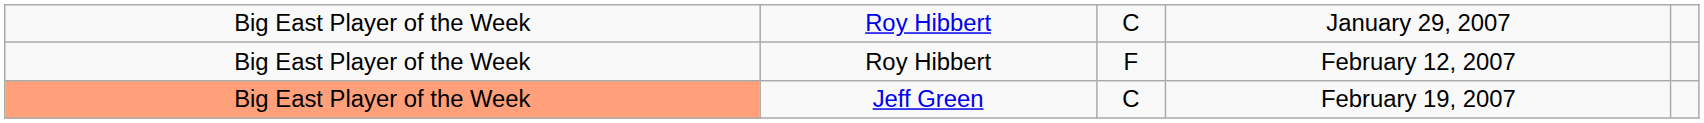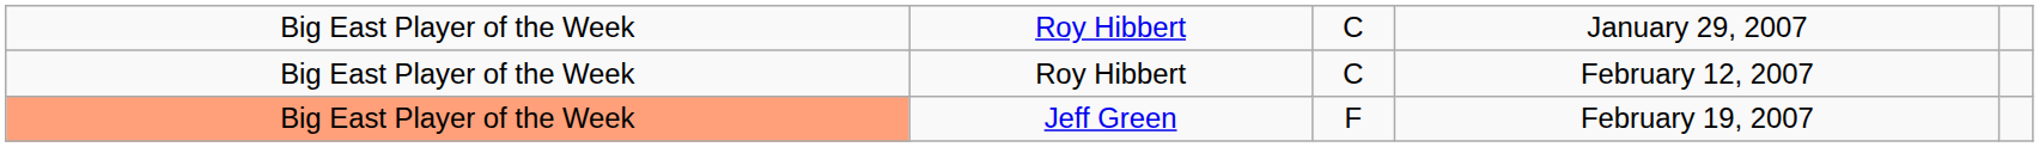Roy Hibbert / February 12, 2007 | column 3: F -> C
Jeff Green | column 3: C -> F
